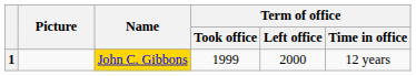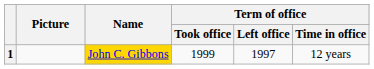1 | Term of office / Left office: 2000 -> 1997
